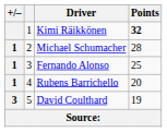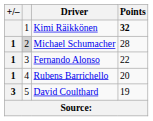Michael Schumacher | column 2: no background -> lightgrey background
Fernando Alonso | Points: 25 -> 22
